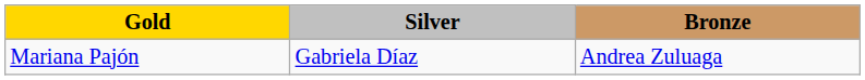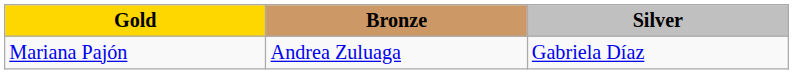columns swapped: Silver <-> Bronze
